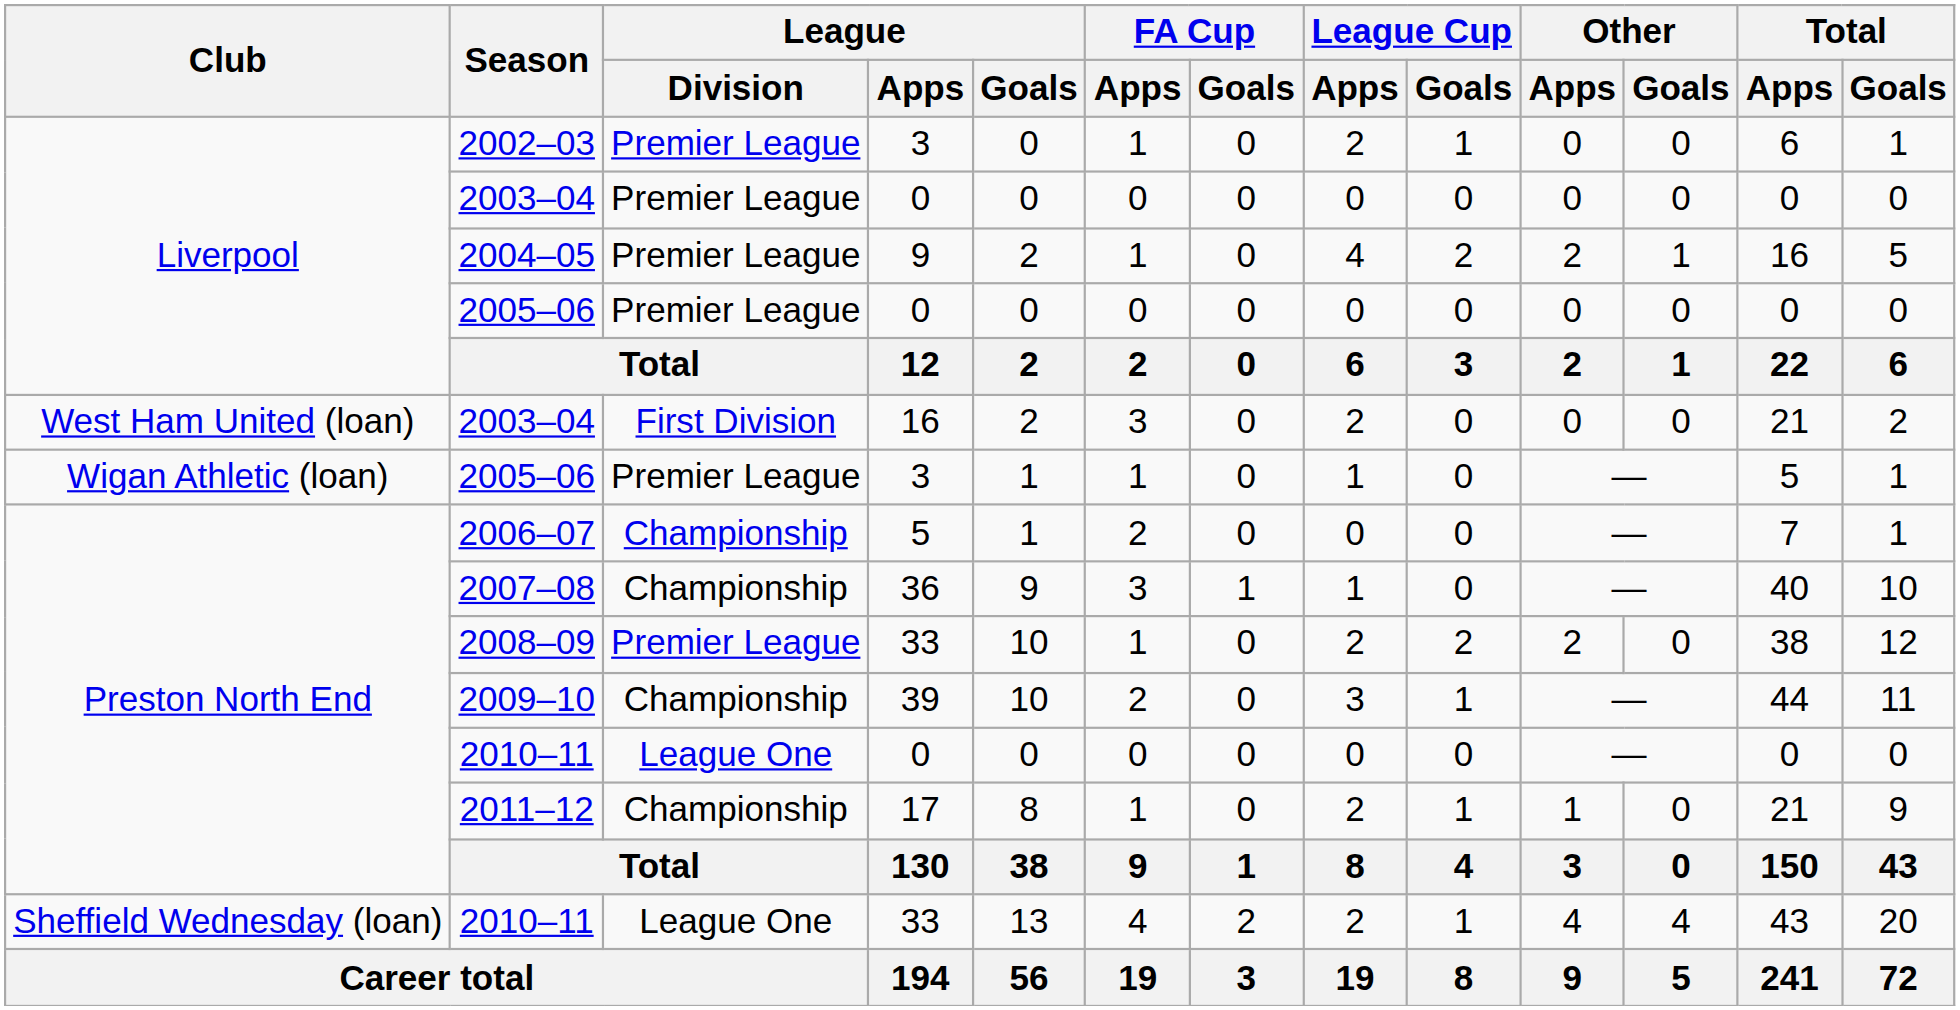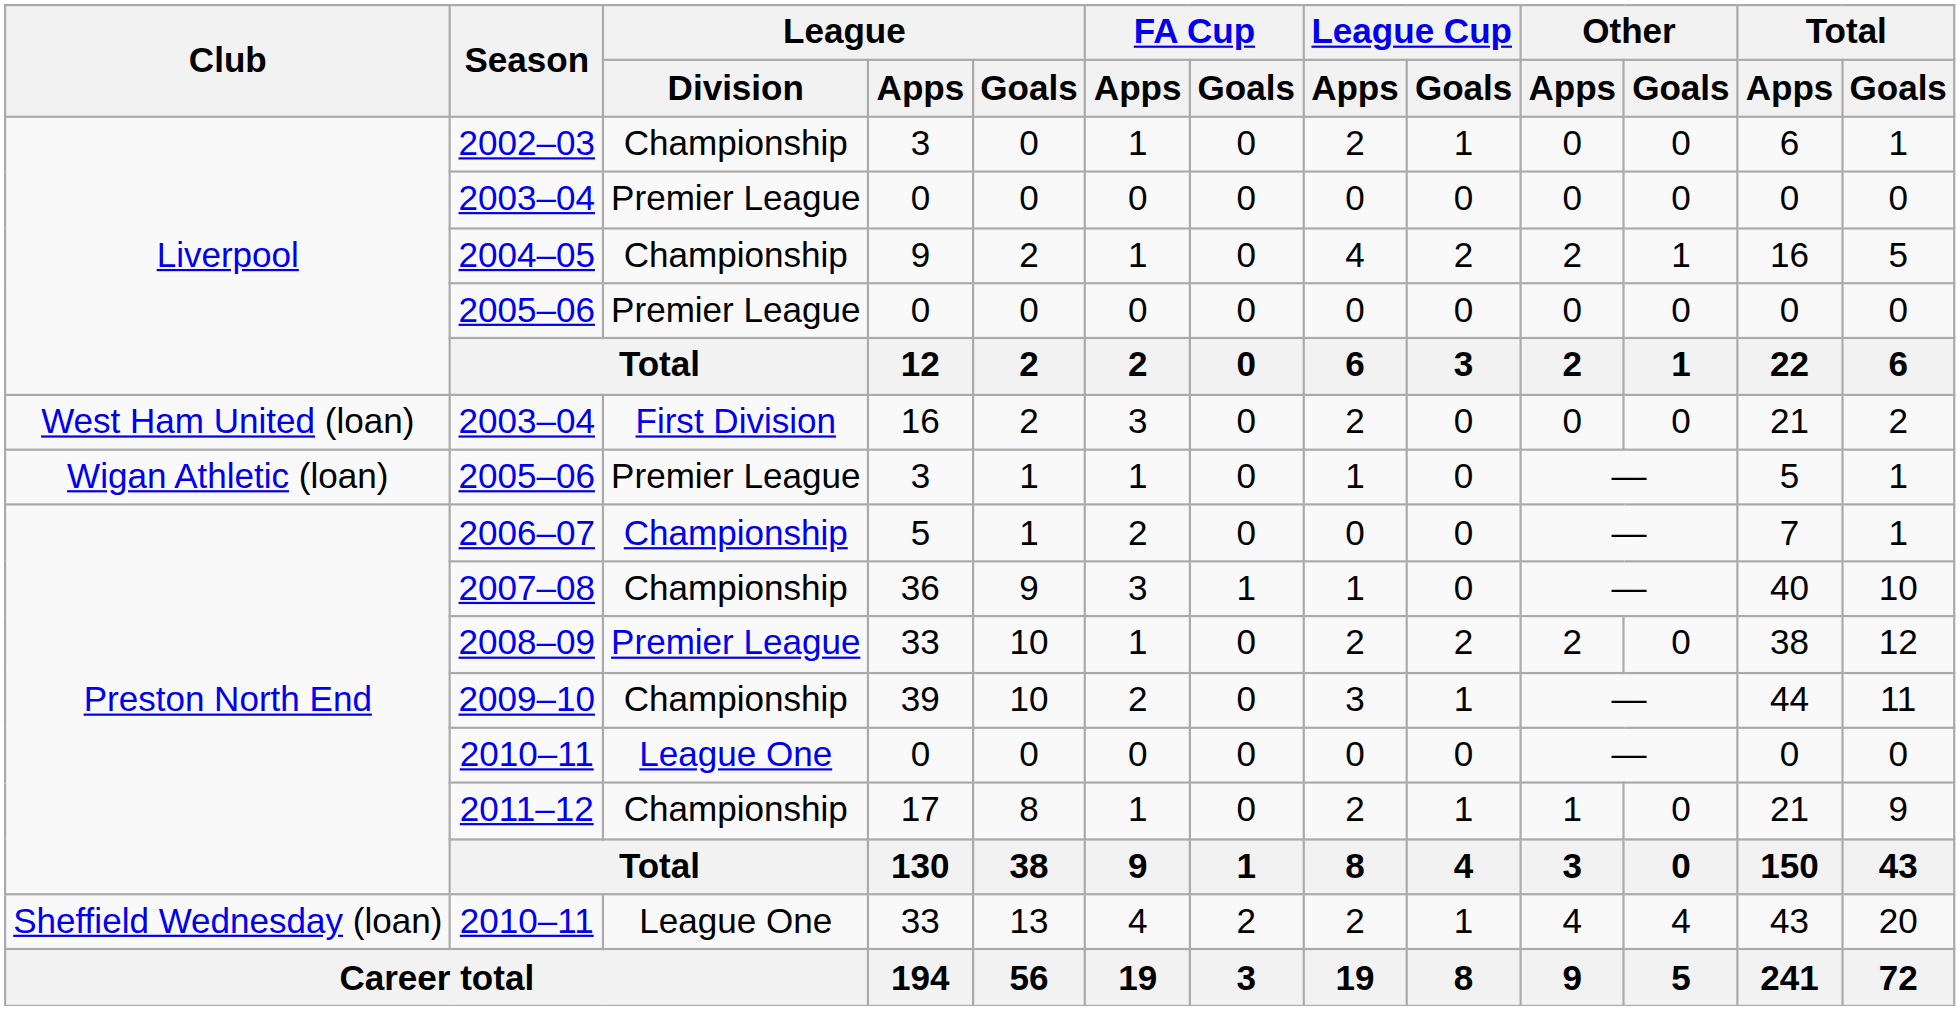2002–03 | League / Division: Premier League -> Championship
2004–05 | League / Division: Premier League -> Championship
